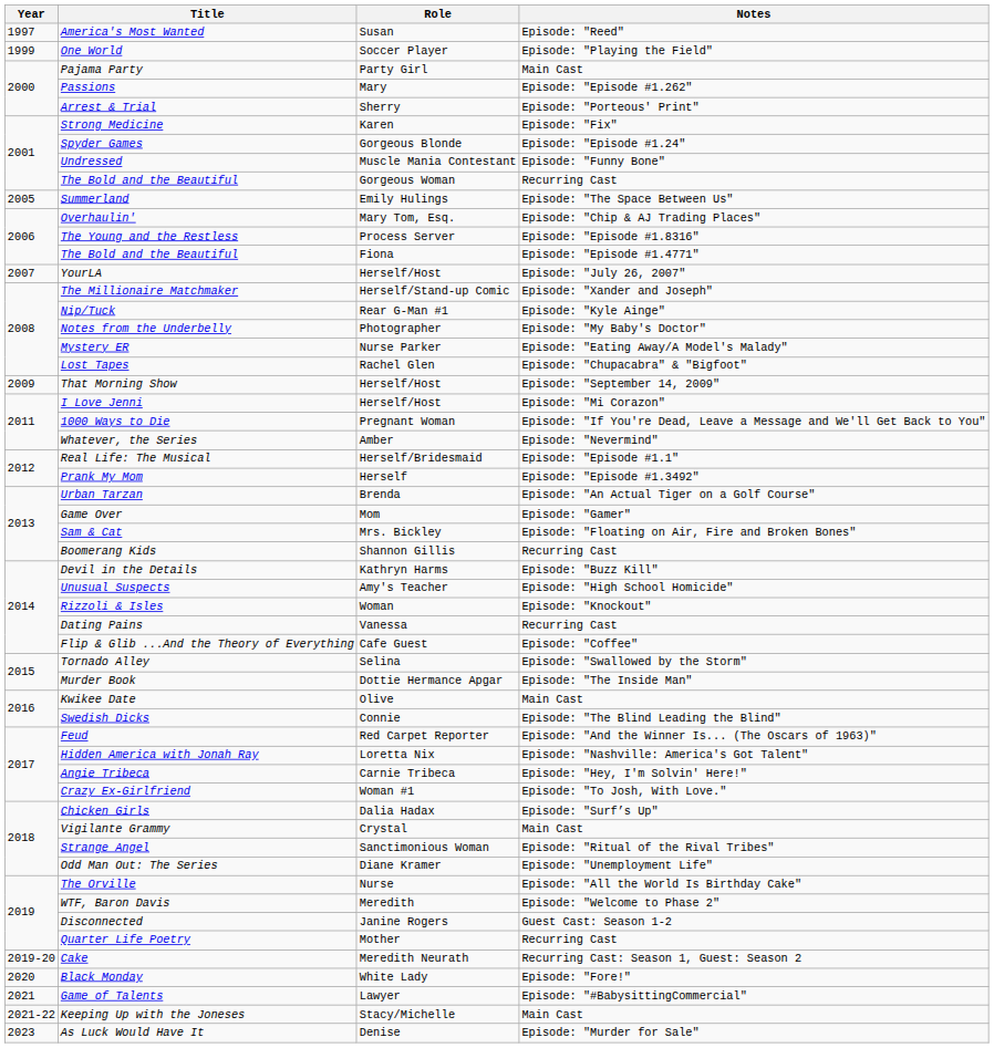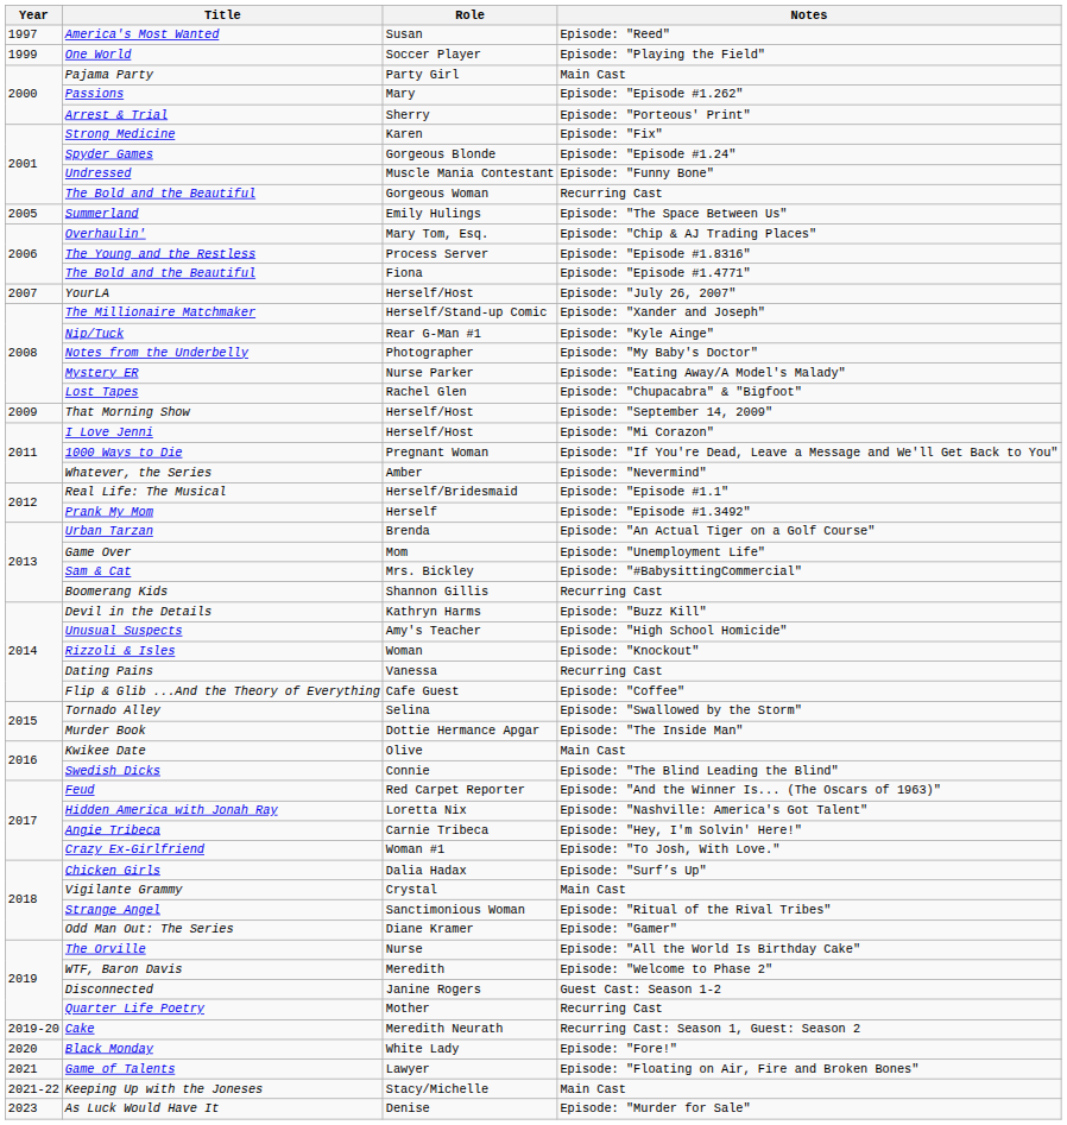Game Over | Notes: Episode: "Gamer" -> Episode: "Unemployment Life"
Sam & Cat | Notes: Episode: "Floating on Air, Fire and Broken Bones" -> Episode: "#BabysittingCommercial"
Odd Man Out: The Series | Notes: Episode: "Unemployment Life" -> Episode: "Gamer"
Game of Talents | Notes: Episode: "#BabysittingCommercial" -> Episode: "Floating on Air, Fire and Broken Bones"
